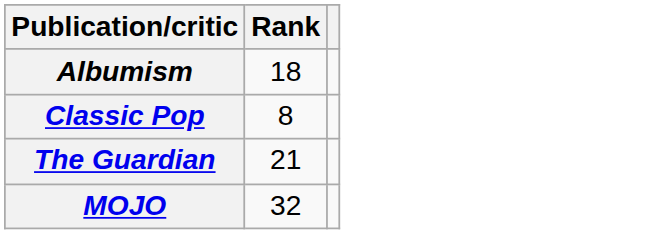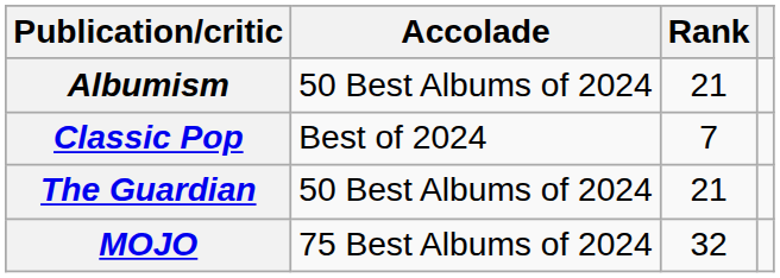+ column: Accolade | 50 Best Albums of 2024 | Best of 2024 | 50 Best Albums of 2024 | 75 Best Albums of 2024
Albumism | Rank: 18 -> 21
Classic Pop | Rank: 8 -> 7
